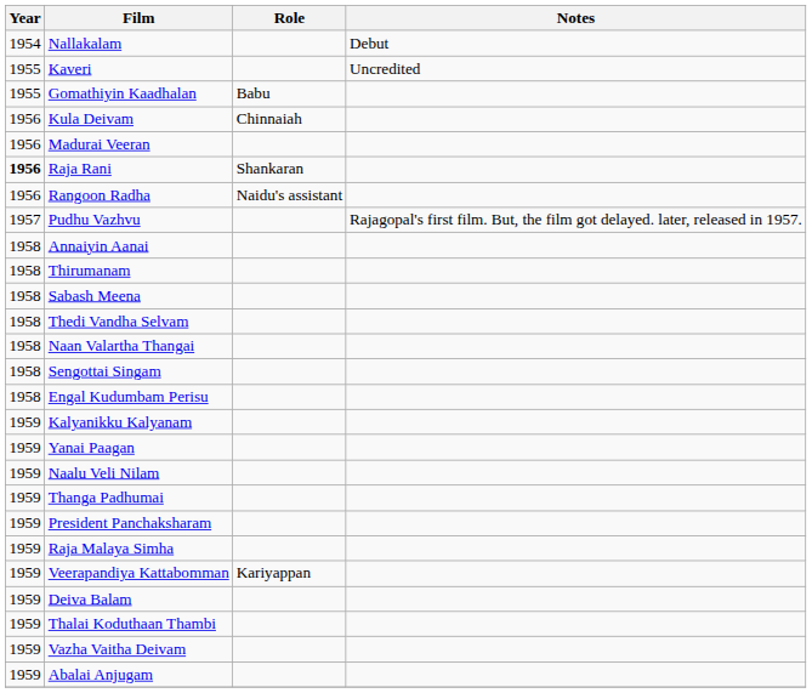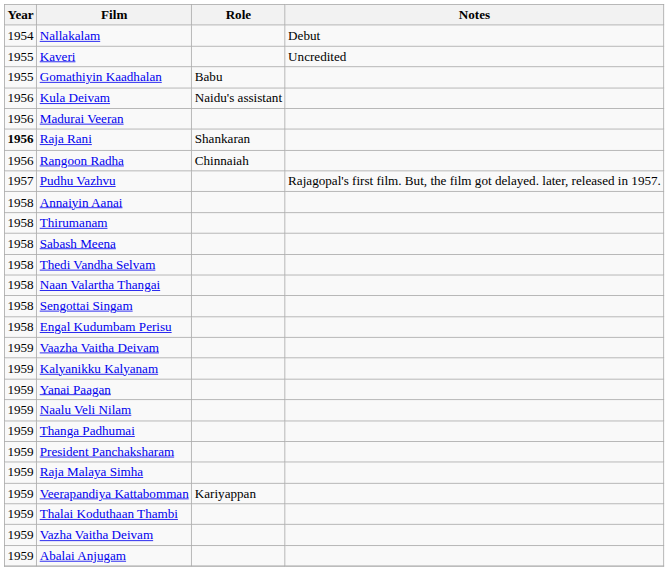Kula Deivam | Role: Chinnaiah -> Naidu's assistant
Rangoon Radha | Role: Naidu's assistant -> Chinnaiah
+ row: 1959 | Vaazha Vaitha Deivam
- row: 1959 | Deiva Balam
